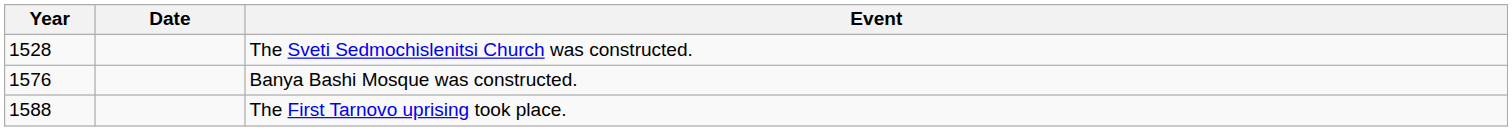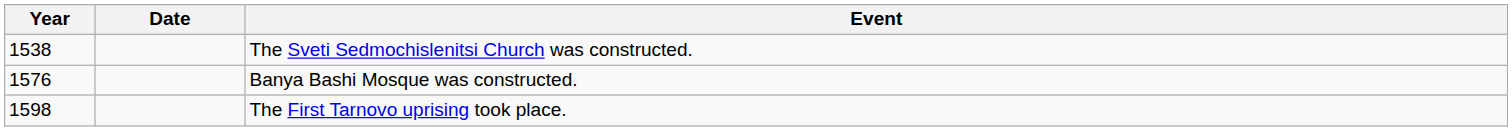The Sveti Sedmochislenitsi Church was constructed. | Year: 1528 -> 1538
The First Tarnovo uprising took place. | Year: 1588 -> 1598
